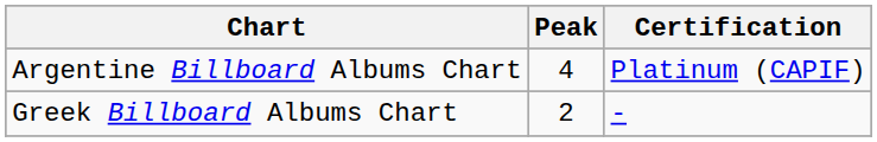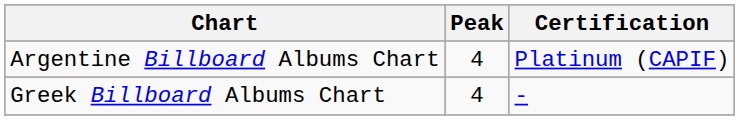Greek Billboard Albums Chart | Peak: 2 -> 4
